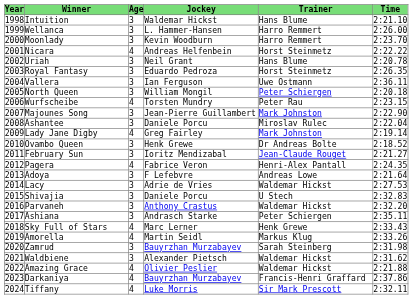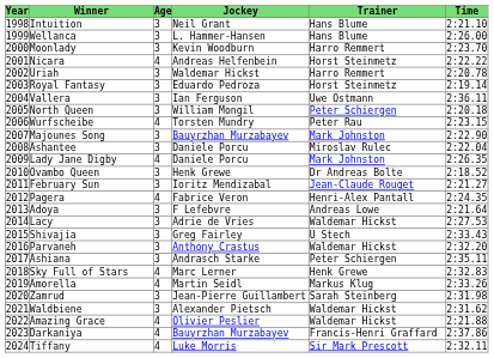Intuition | Jockey: Waldemar Hickst -> Neil Grant
Wellanca | Trainer: Harro Remmert -> Hans Blume
Uriah | Jockey: Neil Grant -> Waldemar Hickst
Uriah | Trainer: Hans Blume -> Harro Remmert
Royal Fantasy | Time: 2:26.35 -> 2:19.14
Majounes Song | Jockey: Jean-Pierre Guillambert -> Bauyrzhan Murzabayev
Lady Jane Digby | Jockey: Greg Fairley -> Daniele Porcu
Lady Jane Digby | Time: 2:19.14 -> 2:26.35
Shivajia | Jockey: Daniele Porcu -> Greg Fairley
Shivajia | Time: 2:32.83 -> 2:33.43
Sky Full of Stars | Time: 2:33.43 -> 2:32.83
Zamrud | Jockey: Bauyrzhan Murzabayev -> Jean-Pierre Guillambert
